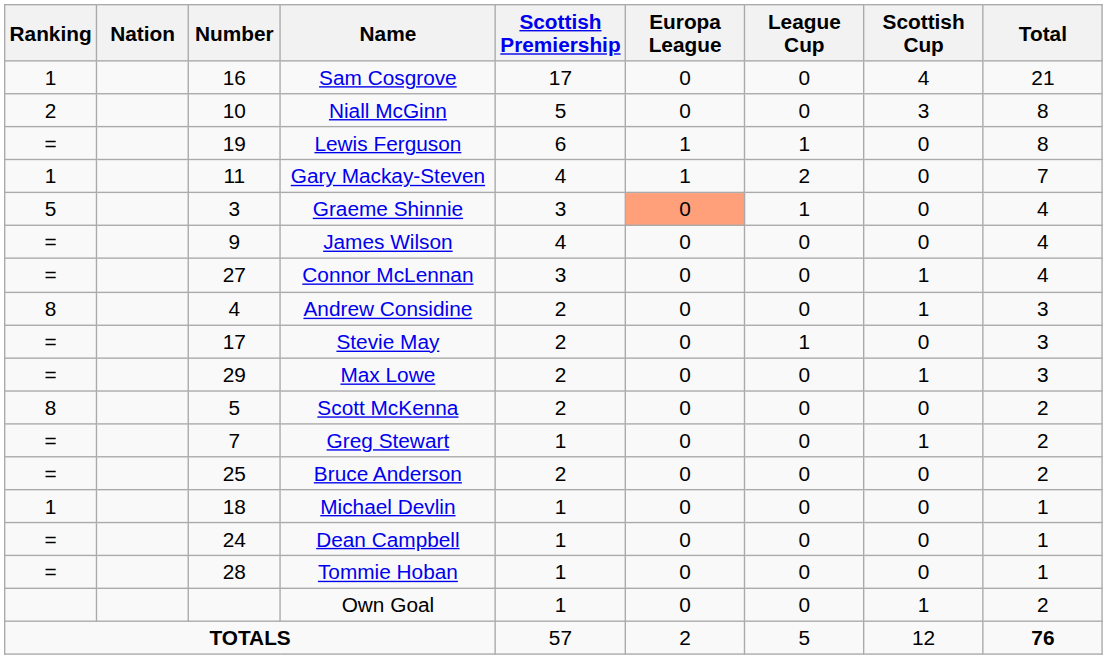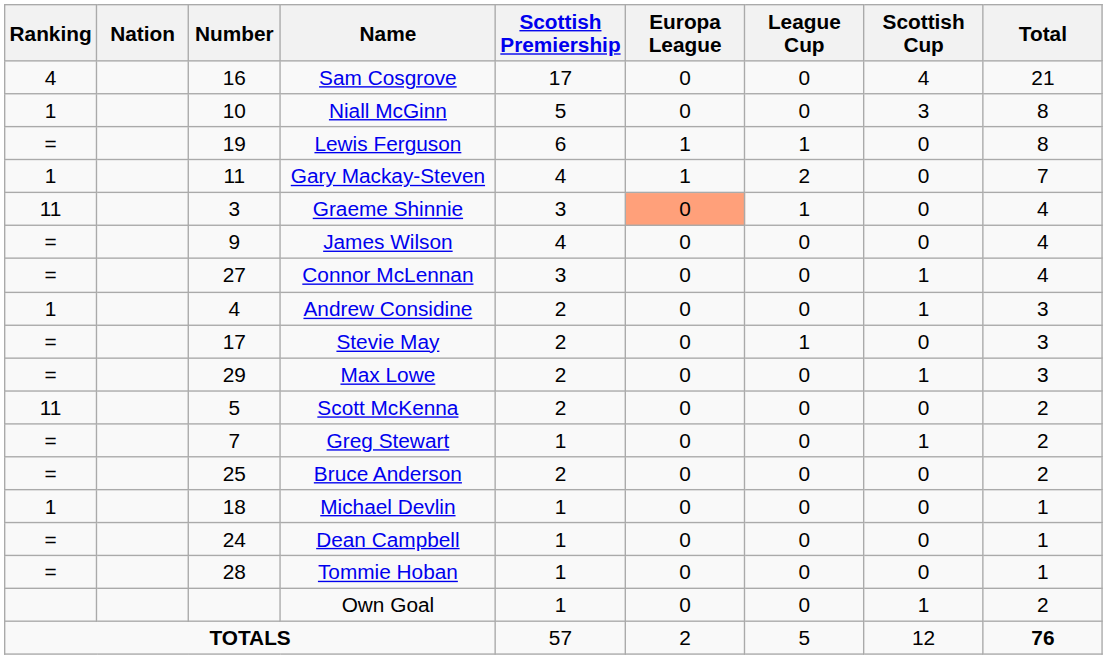Sam Cosgrove | Ranking: 1 -> 4
Niall McGinn | Ranking: 2 -> 1
Graeme Shinnie | Ranking: 5 -> 11
Andrew Considine | Ranking: 8 -> 1
Scott McKenna | Ranking: 8 -> 11
